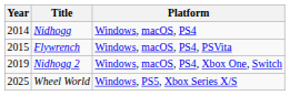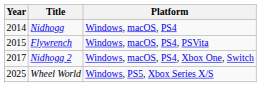Nidhogg 2 | Year: 2019 -> 2017
